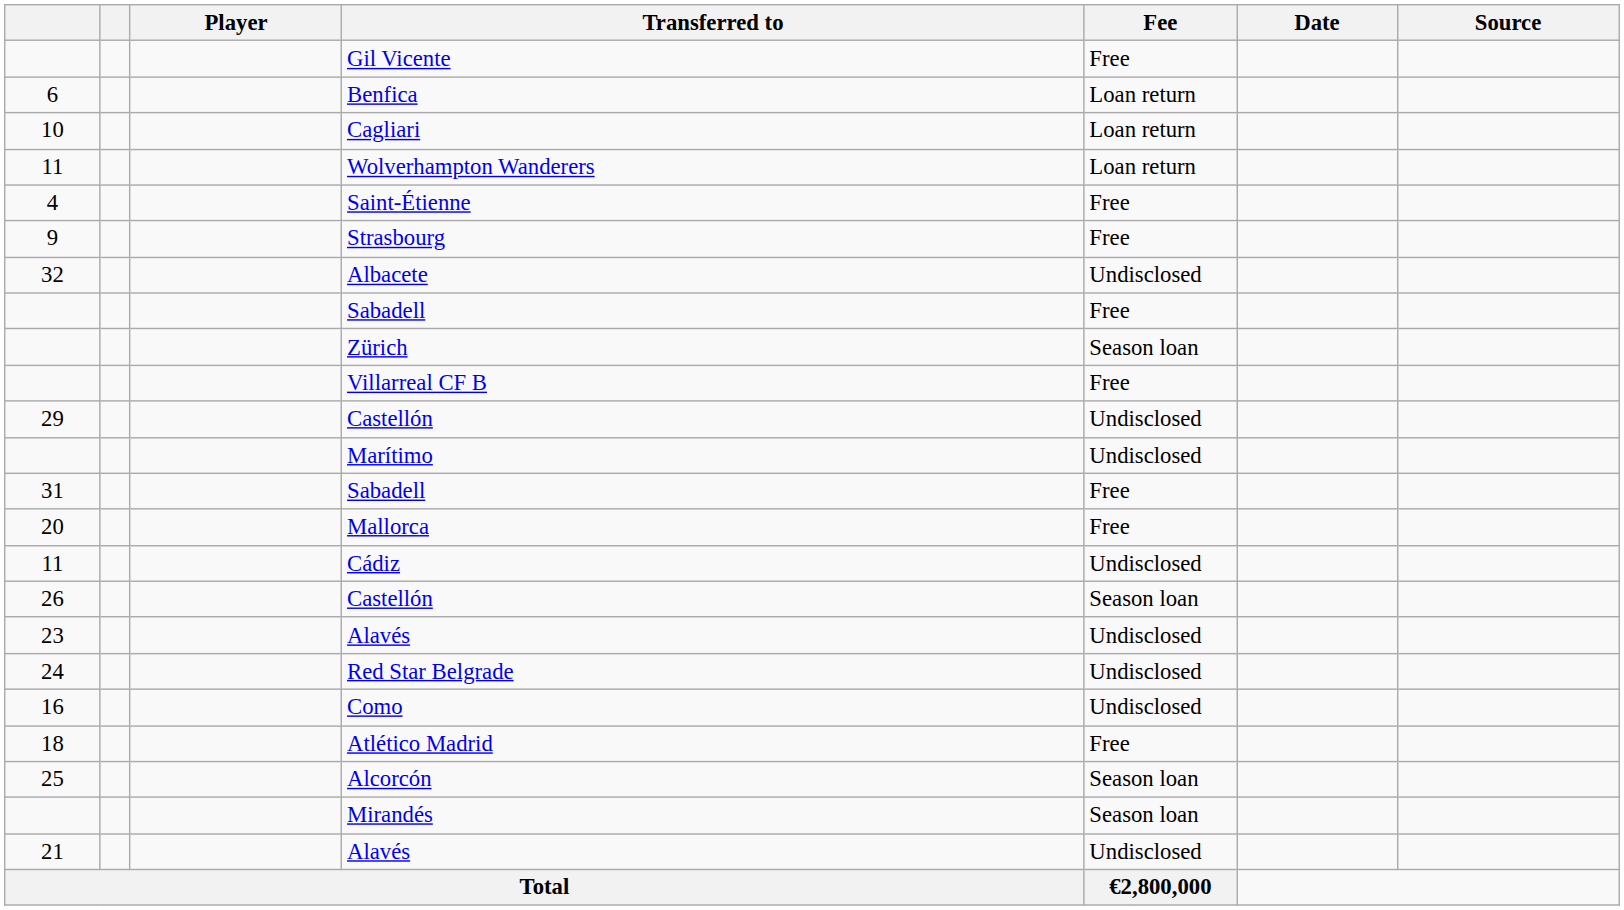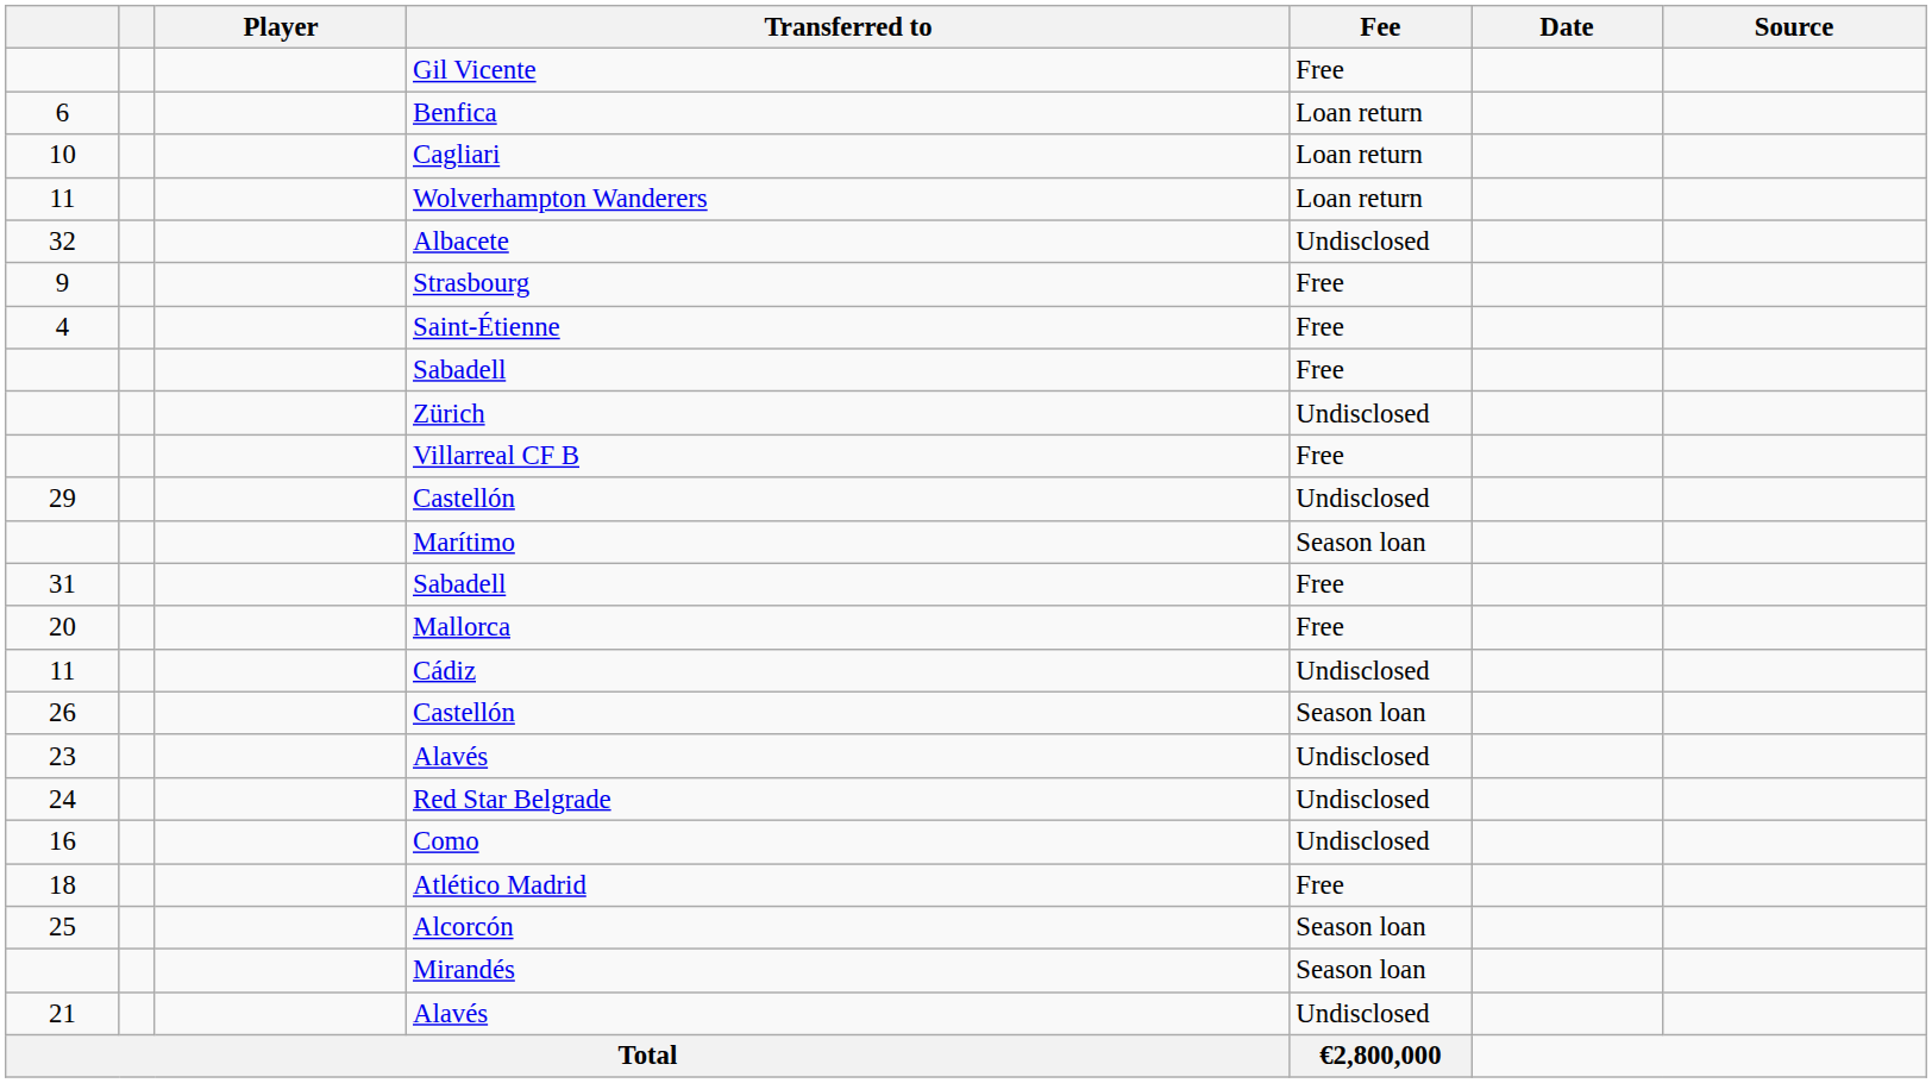rows swapped: Saint-Étienne <-> Albacete
Zürich | Fee: Season loan -> Undisclosed
Marítimo | Fee: Undisclosed -> Season loan
